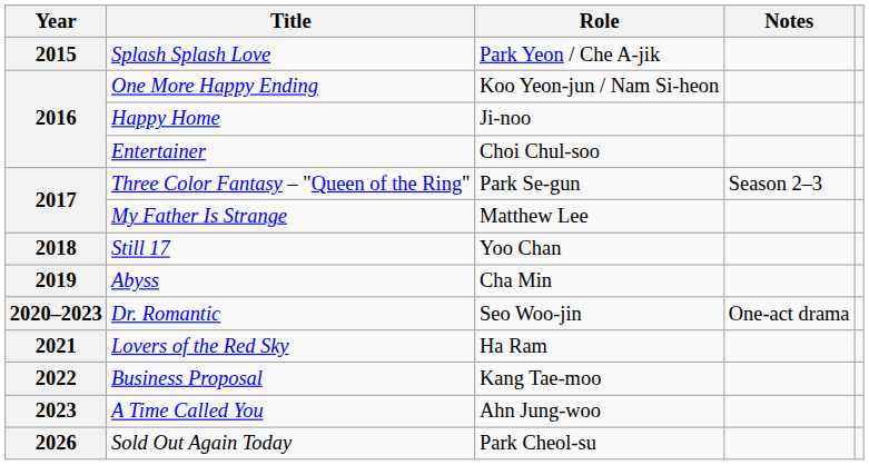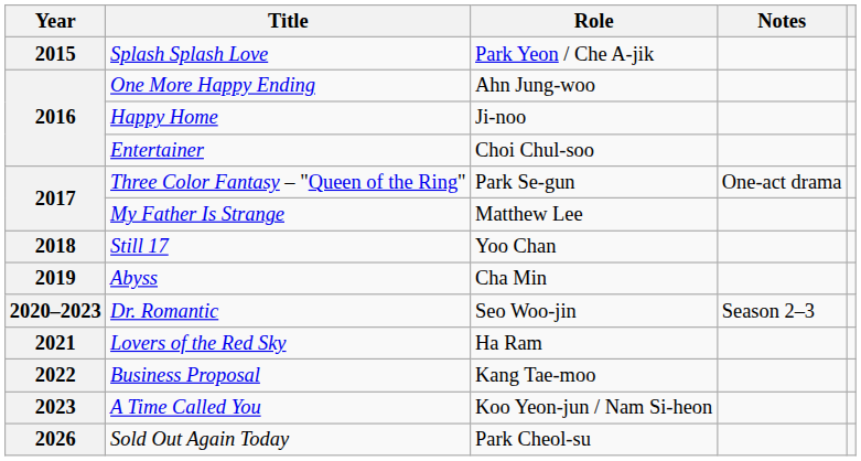One More Happy Ending | Role: Koo Yeon-jun / Nam Si-heon -> Ahn Jung-woo
Three Color Fantasy – "Queen of the Ring" | Notes: Season 2–3 -> One-act drama
Dr. Romantic | Notes: One-act drama -> Season 2–3
A Time Called You | Role: Ahn Jung-woo -> Koo Yeon-jun / Nam Si-heon
